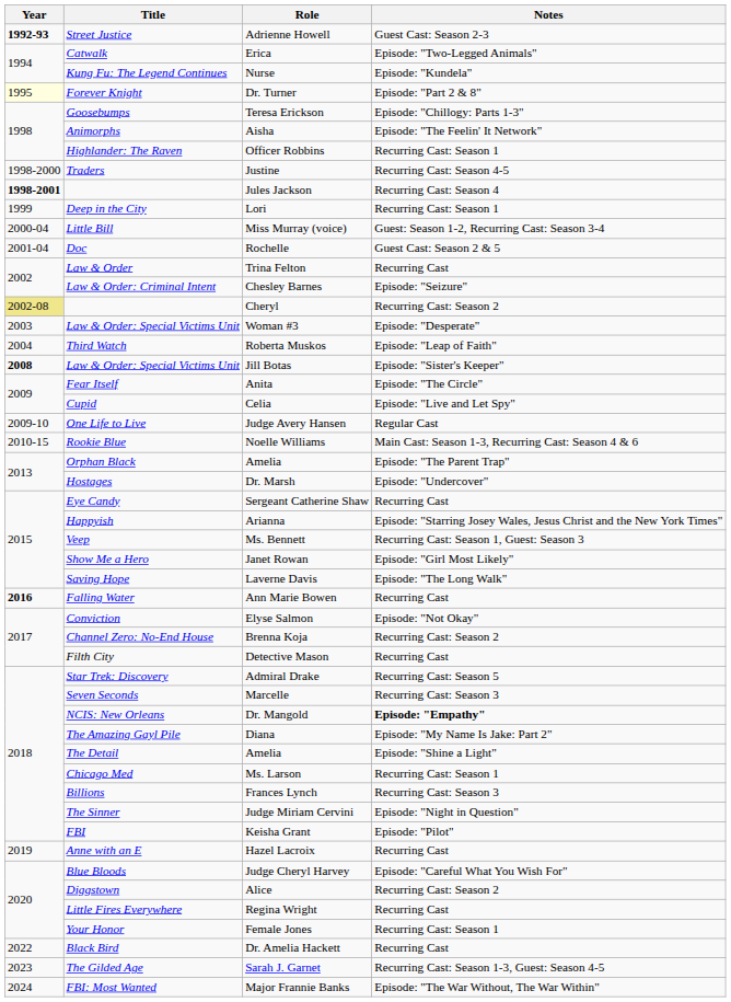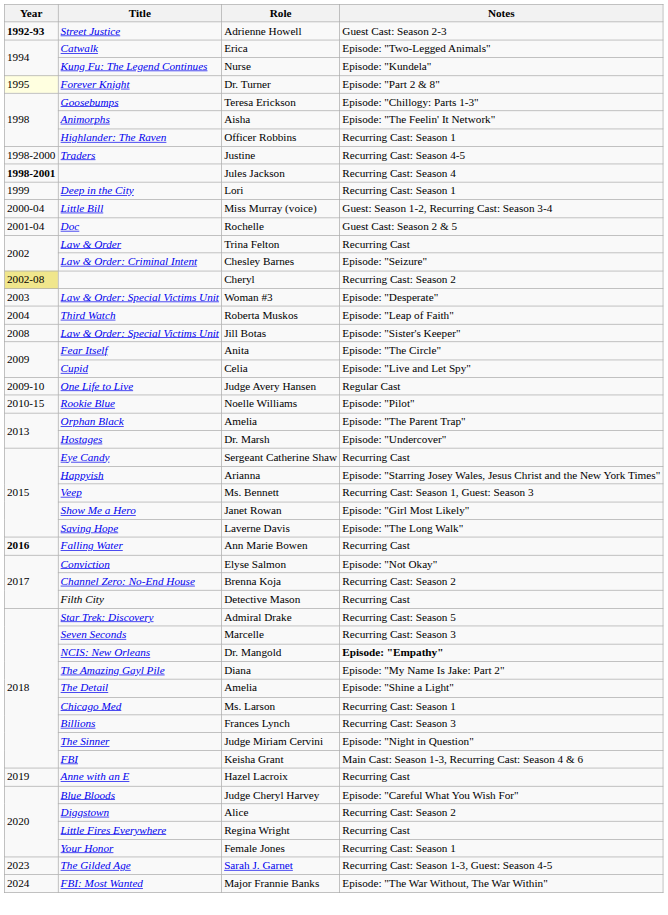Jill Botas | Year: bold -> normal
Noelle Williams | Notes: Main Cast: Season 1-3, Recurring Cast: Season 4 & 6 -> Episode: "Pilot"
Keisha Grant | Notes: Episode: "Pilot" -> Main Cast: Season 1-3, Recurring Cast: Season 4 & 6
- row: 2022 | Black Bird | Dr. Amelia Hackett | Recurring Cast
